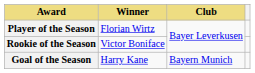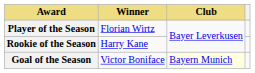Rookie of the Season | Winner: Victor Boniface -> Harry Kane
Goal of the Season | Winner: Harry Kane -> Victor Boniface
Goal of the Season | Club: no background -> lightyellow background
